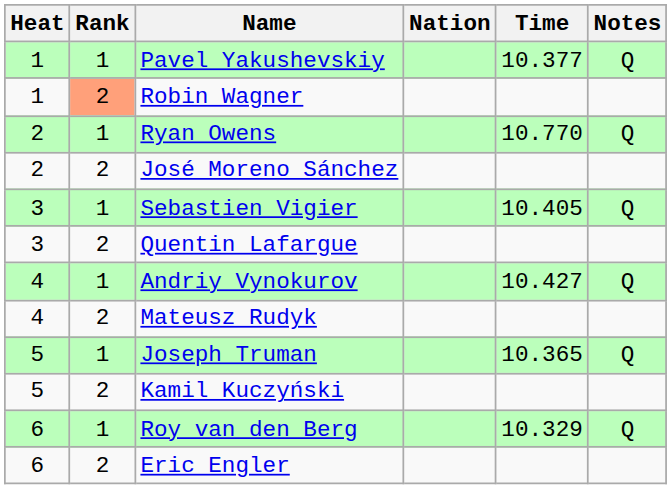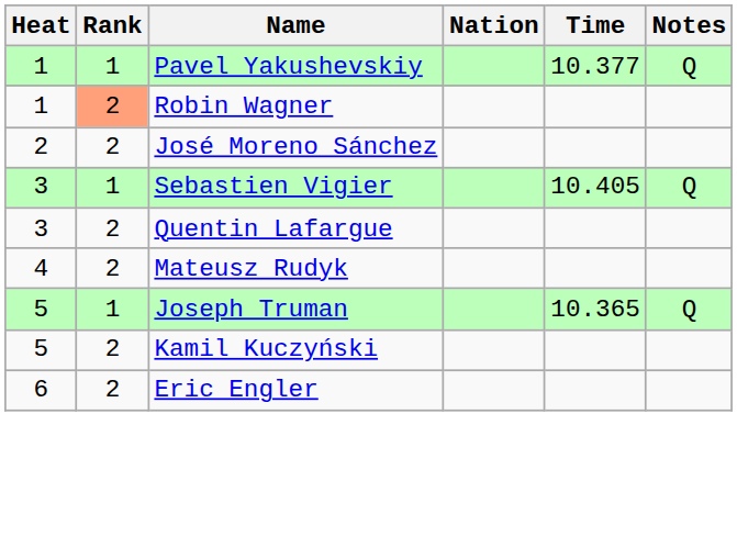- row: 2 | 1 | Ryan Owens | 10.770 | Q
- row: 4 | 1 | Andriy Vynokurov | 10.427 | Q
- row: 6 | 1 | Roy van den Berg | 10.329 | Q
